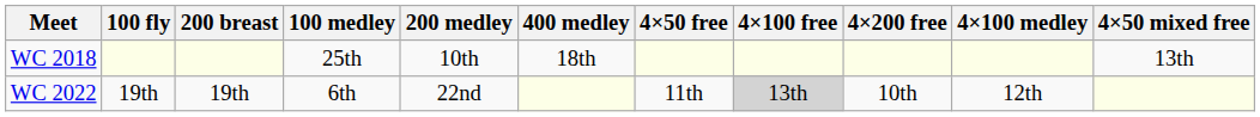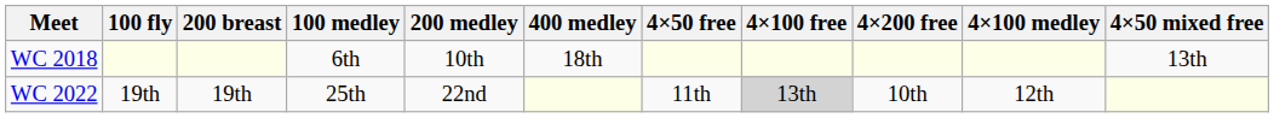WC 2018 | 100 medley: 25th -> 6th
WC 2022 | 100 medley: 6th -> 25th
